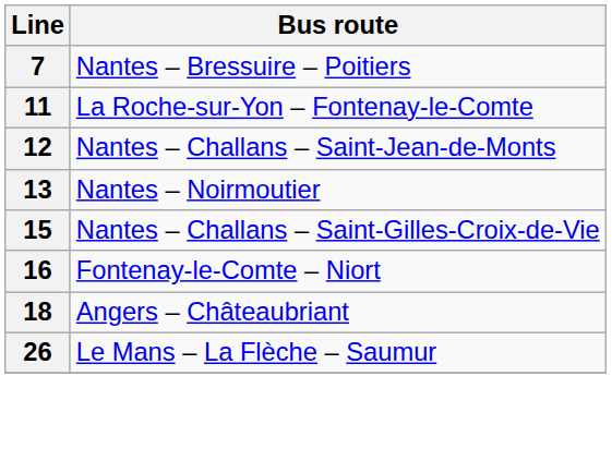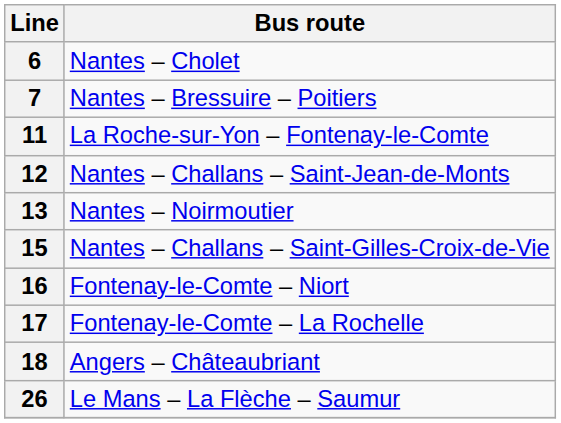+ row: 6 | Nantes – Cholet
+ row: 17 | Fontenay-le-Comte – La Rochelle
